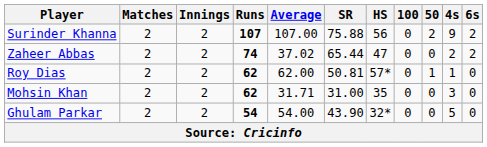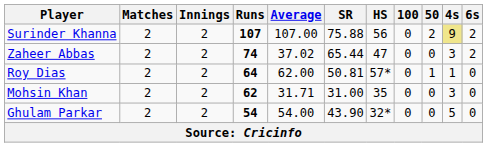Surinder Khanna | 4s: no background -> khaki background
Zaheer Abbas | 4s: 2 -> 3
Roy Dias | Runs: 62 -> 64
